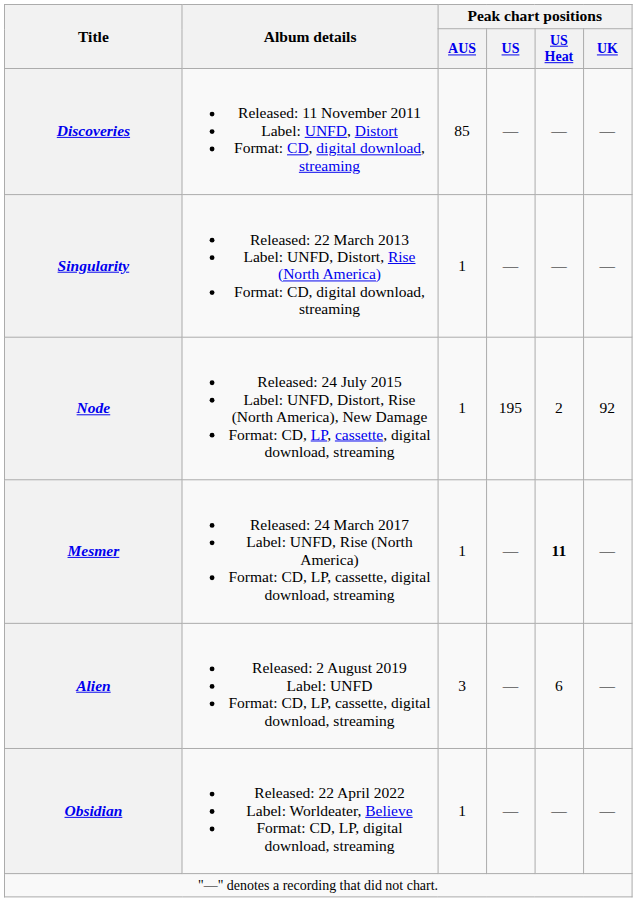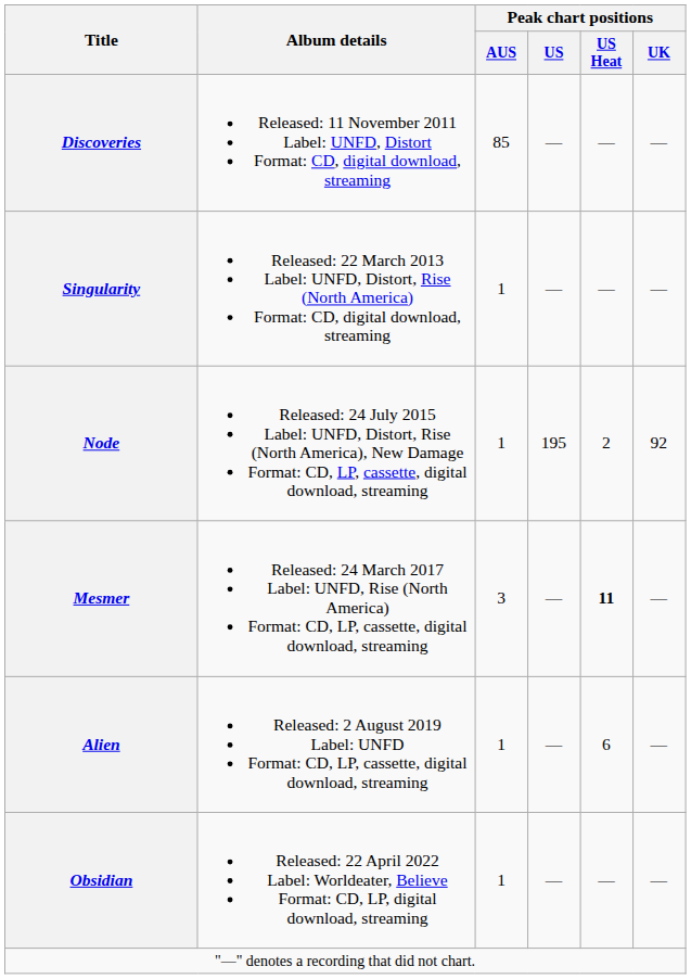Mesmer | Peak chart positions / AUS: 1 -> 3
Alien | Peak chart positions / AUS: 3 -> 1
